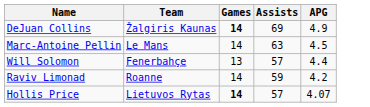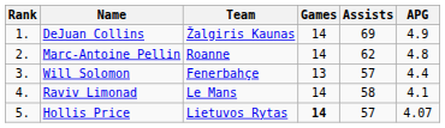+ column: Rank | 1. | 2. | 3. | 4. | 5.
DeJuan Collins | Games: bold -> normal
Marc-Antoine Pellin | Team: Le Mans -> Roanne
Marc-Antoine Pellin | Assists: 63 -> 62
Marc-Antoine Pellin | APG: 4.5 -> 4.8
Raviv Limonad | Team: Roanne -> Le Mans
Raviv Limonad | Assists: 59 -> 58
Raviv Limonad | APG: 4.2 -> 4.1
